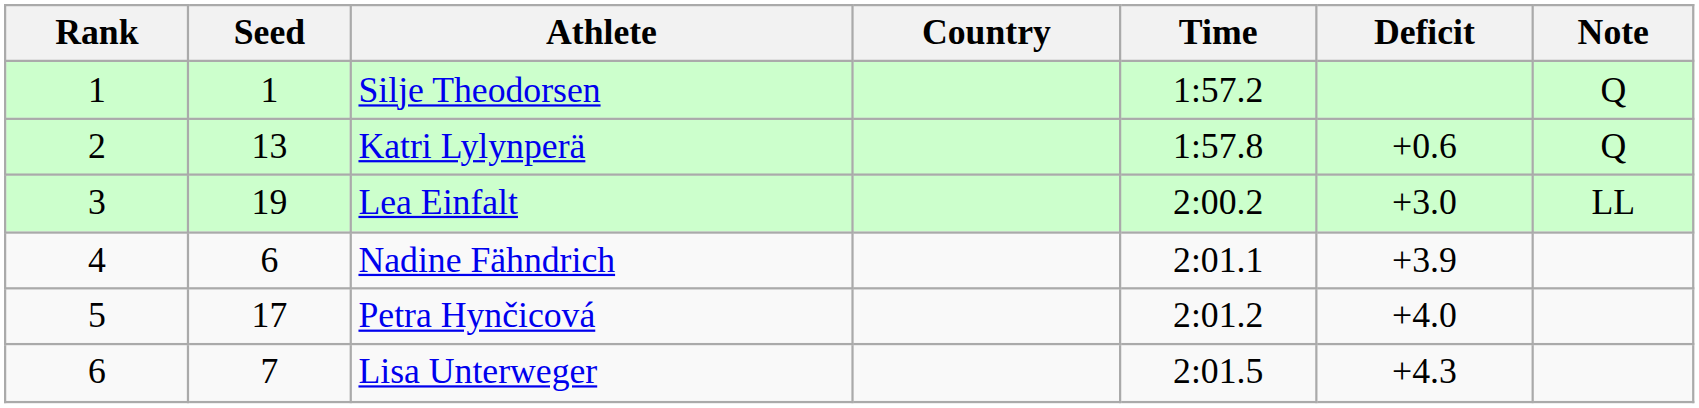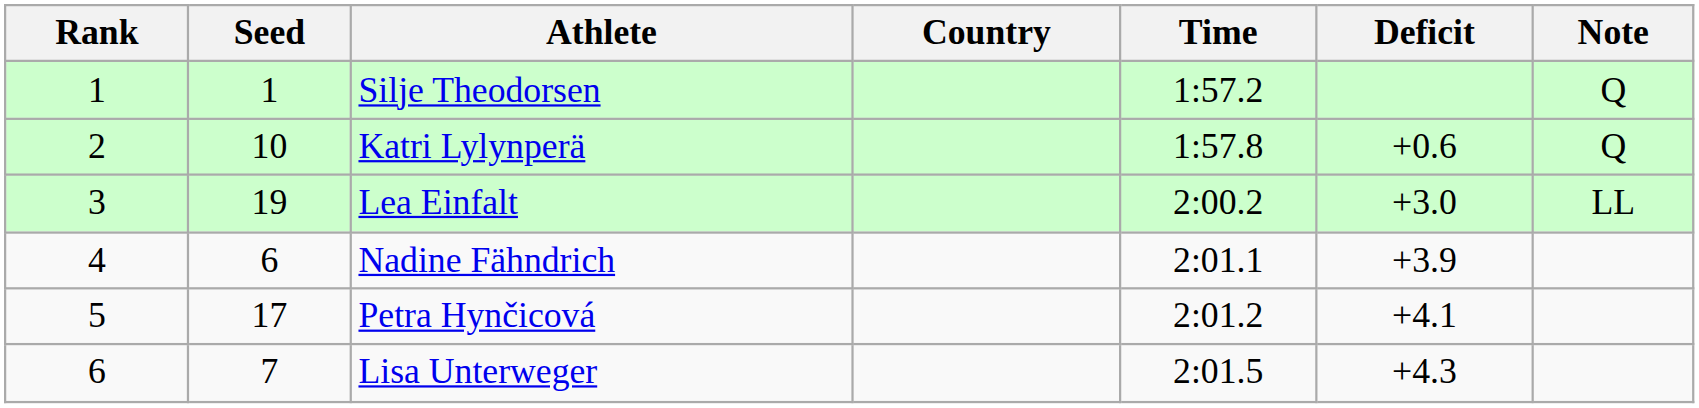Katri Lylynperä | Seed: 13 -> 10
Petra Hynčicová | Deficit: +4.0 -> +4.1
